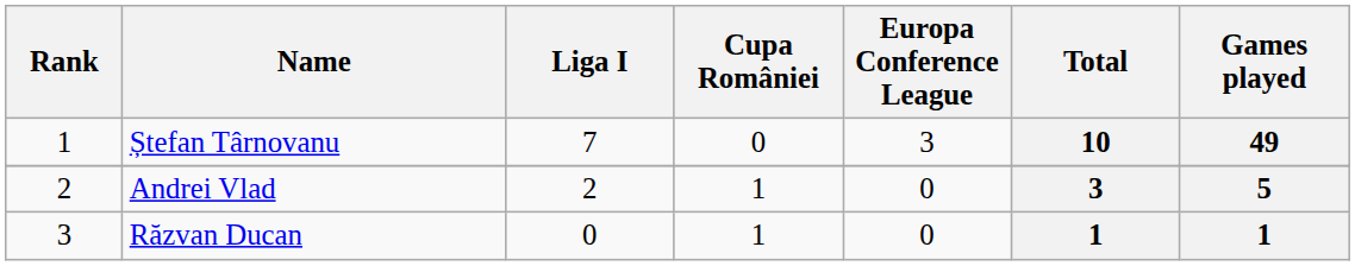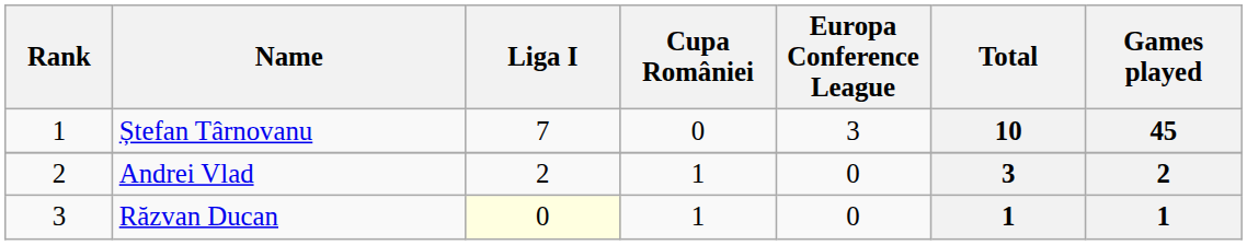Ștefan Târnovanu | Games played: 49 -> 45
Andrei Vlad | Games played: 5 -> 2
Răzvan Ducan | Liga I: no background -> lightyellow background
